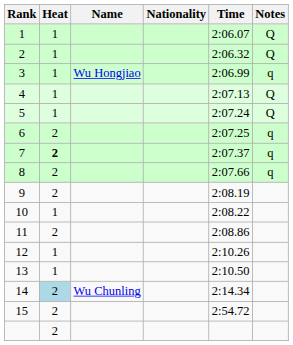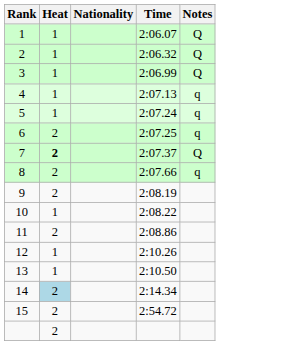- column: Name | Wu Hongjiao | Wu Chunling
3 | Notes: q -> Q
4 | Notes: Q -> q
5 | Notes: Q -> q
7 | Notes: q -> Q
